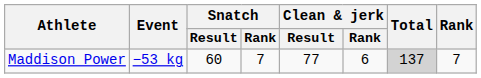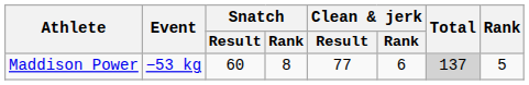Maddison Power | Snatch / Rank: 7 -> 8
Maddison Power | Rank: 7 -> 5
